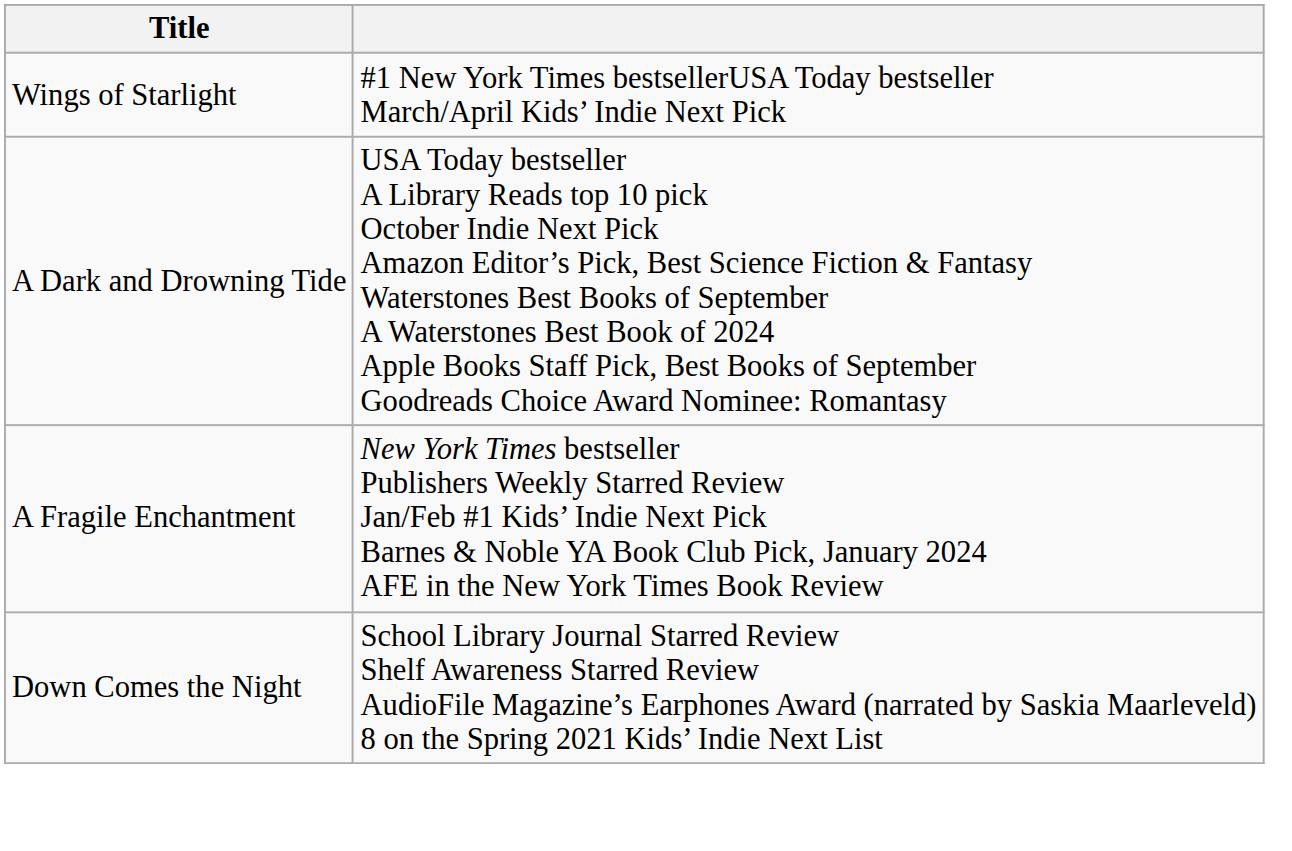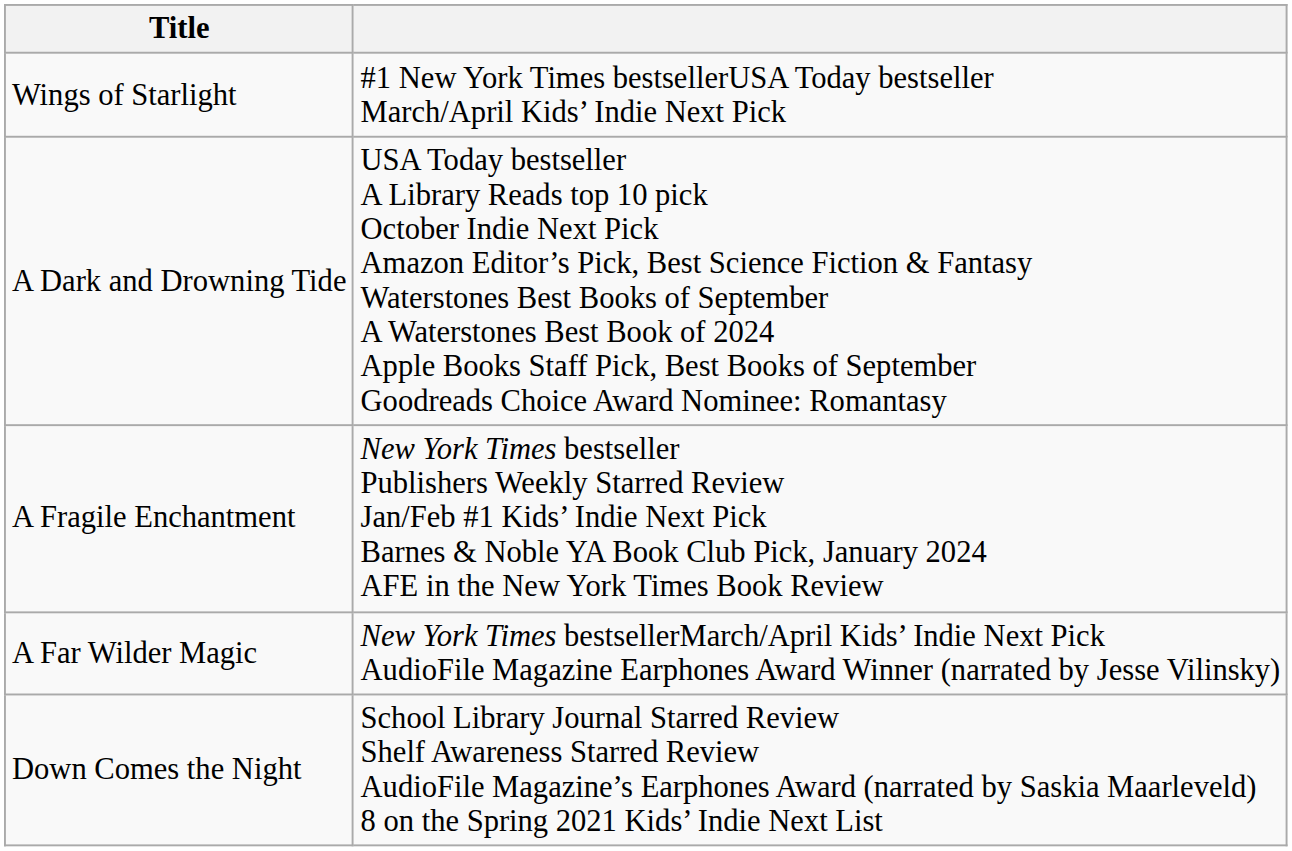+ row: A Far Wilder Magic | New York Times bestsellerMarch/April Kids’ Indie Next Pick AudioFile Magazine Earphones Award Winner (narrated by Jesse Vilinsky)
